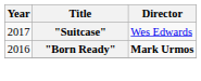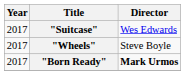+ row: 2017 | "Wheels" | Steve Boyle
"Born Ready" | Year: 2016 -> 2017
